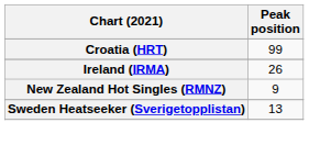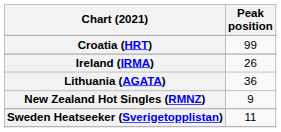+ row: Lithuania (AGATA) | 36
Sweden Heatseeker (Sverigetopplistan) | Peak position: 13 -> 11
